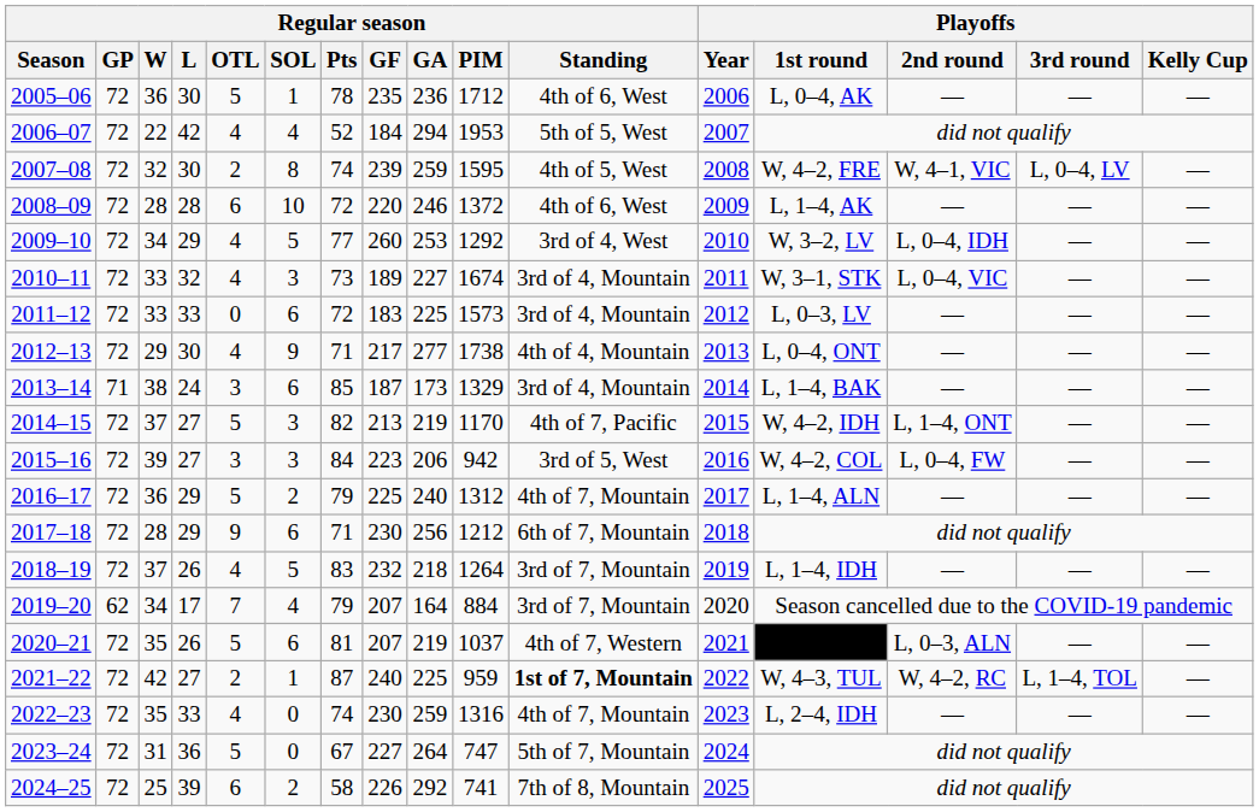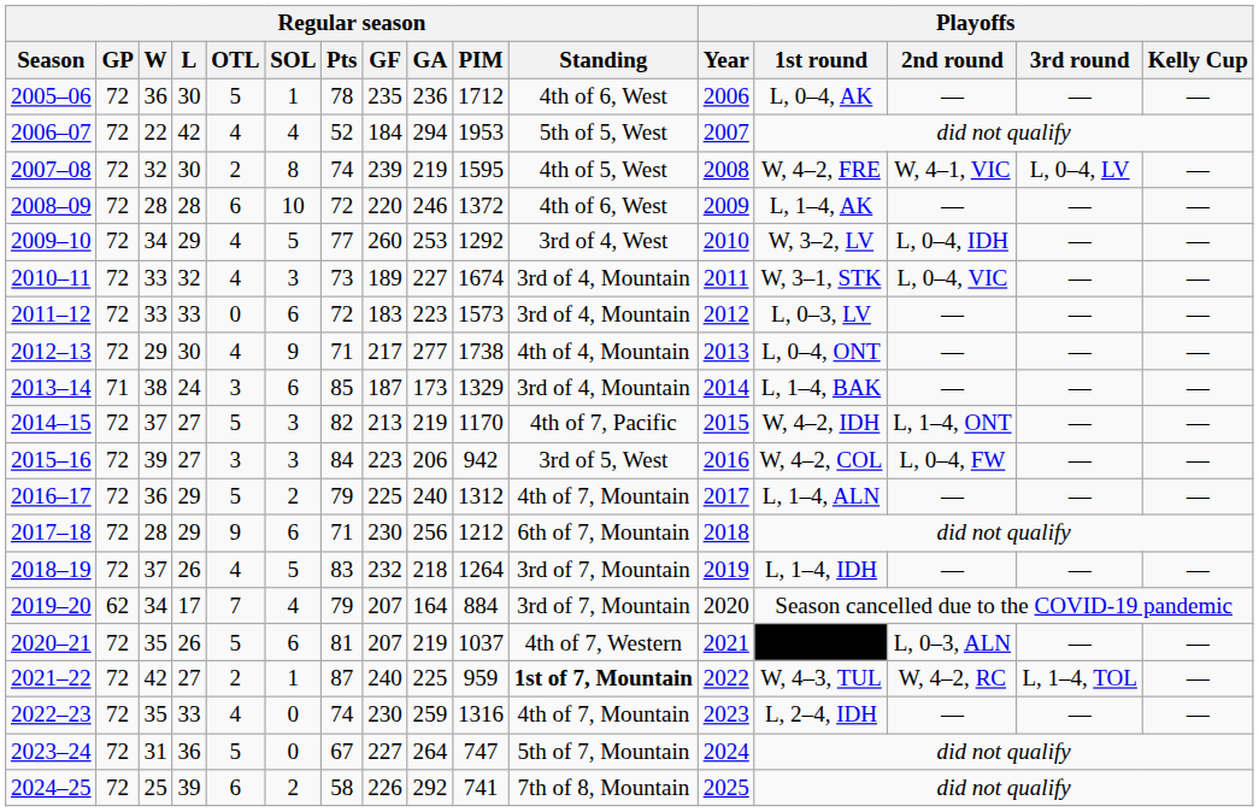2007–08 | Regular season / GA: 259 -> 219
2011–12 | Regular season / GA: 225 -> 223
